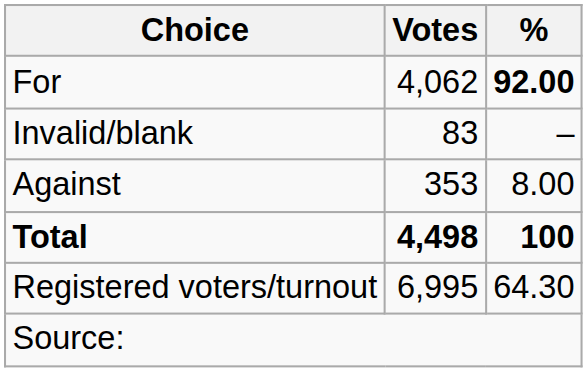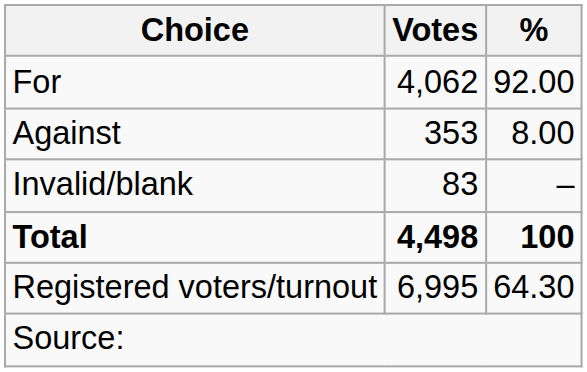For | %: bold -> normal
rows swapped: Against <-> Invalid/blank
